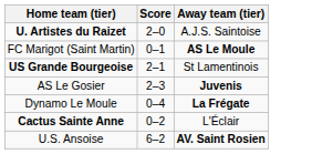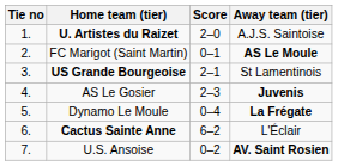+ column: Tie no | 1. | 2. | 3. | 4. | 5. | 6. | 7.
Cactus Sainte Anne | Score: 0–2 -> 6–2
U.S. Ansoise | Score: 6–2 -> 0–2
